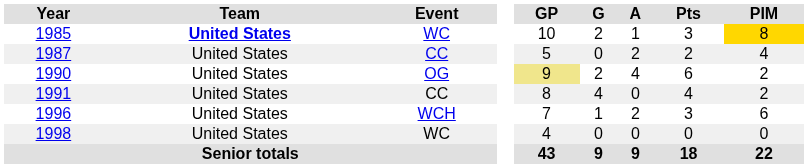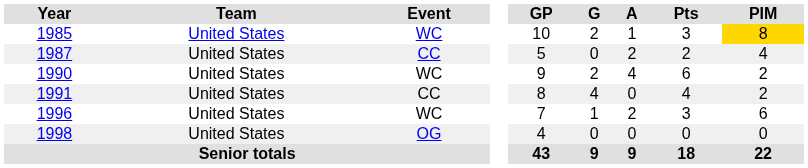1985 | Team: bold -> normal
1990 | Event: OG -> WC
1990 | GP: khaki background -> no background
1996 | Event: WCH -> WC
1998 | Event: WC -> OG
